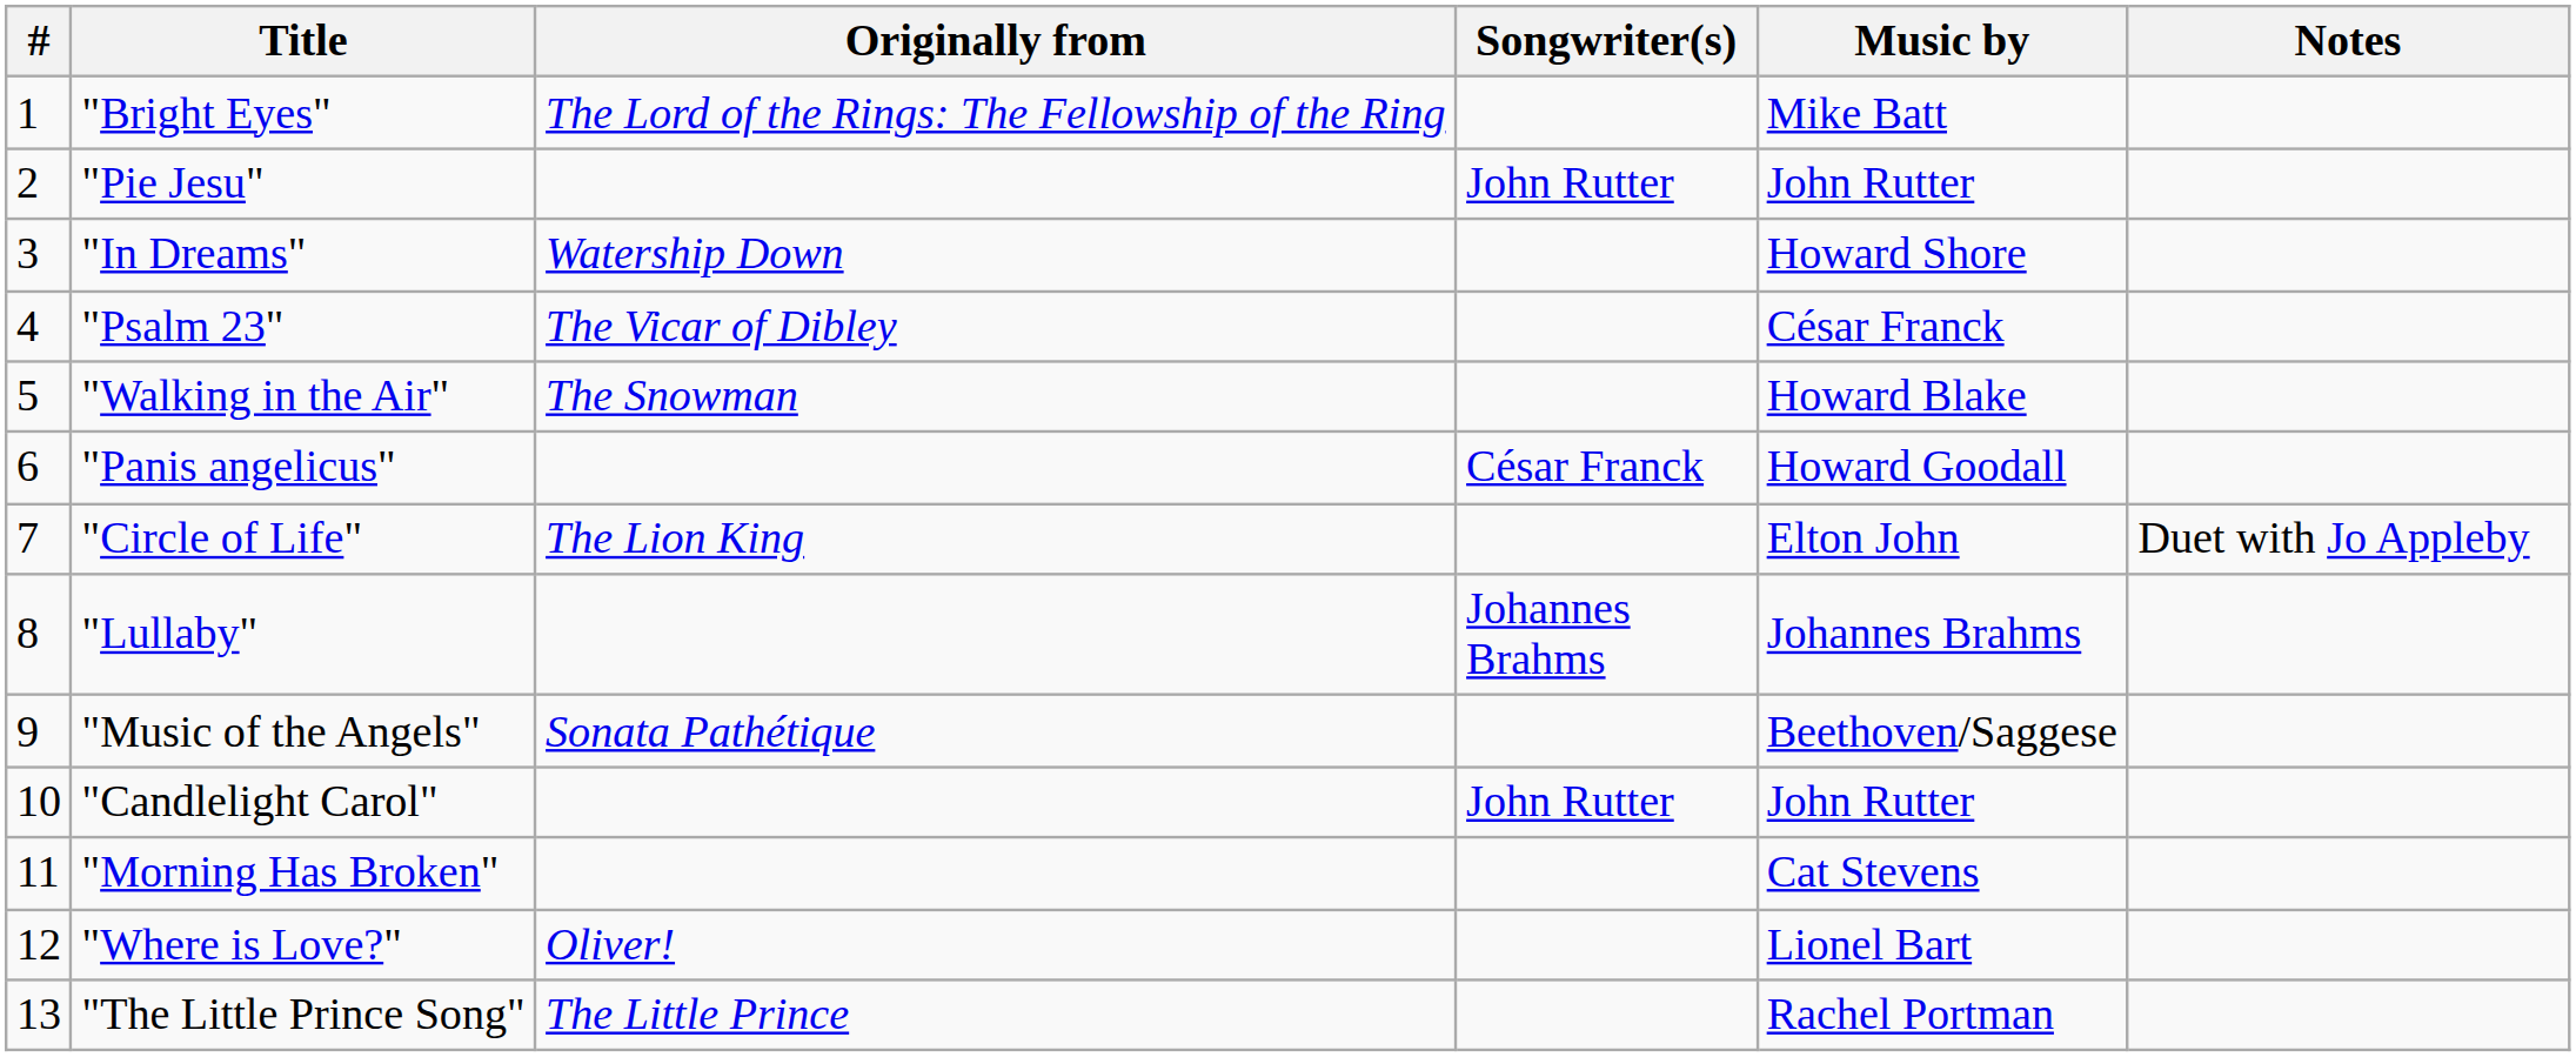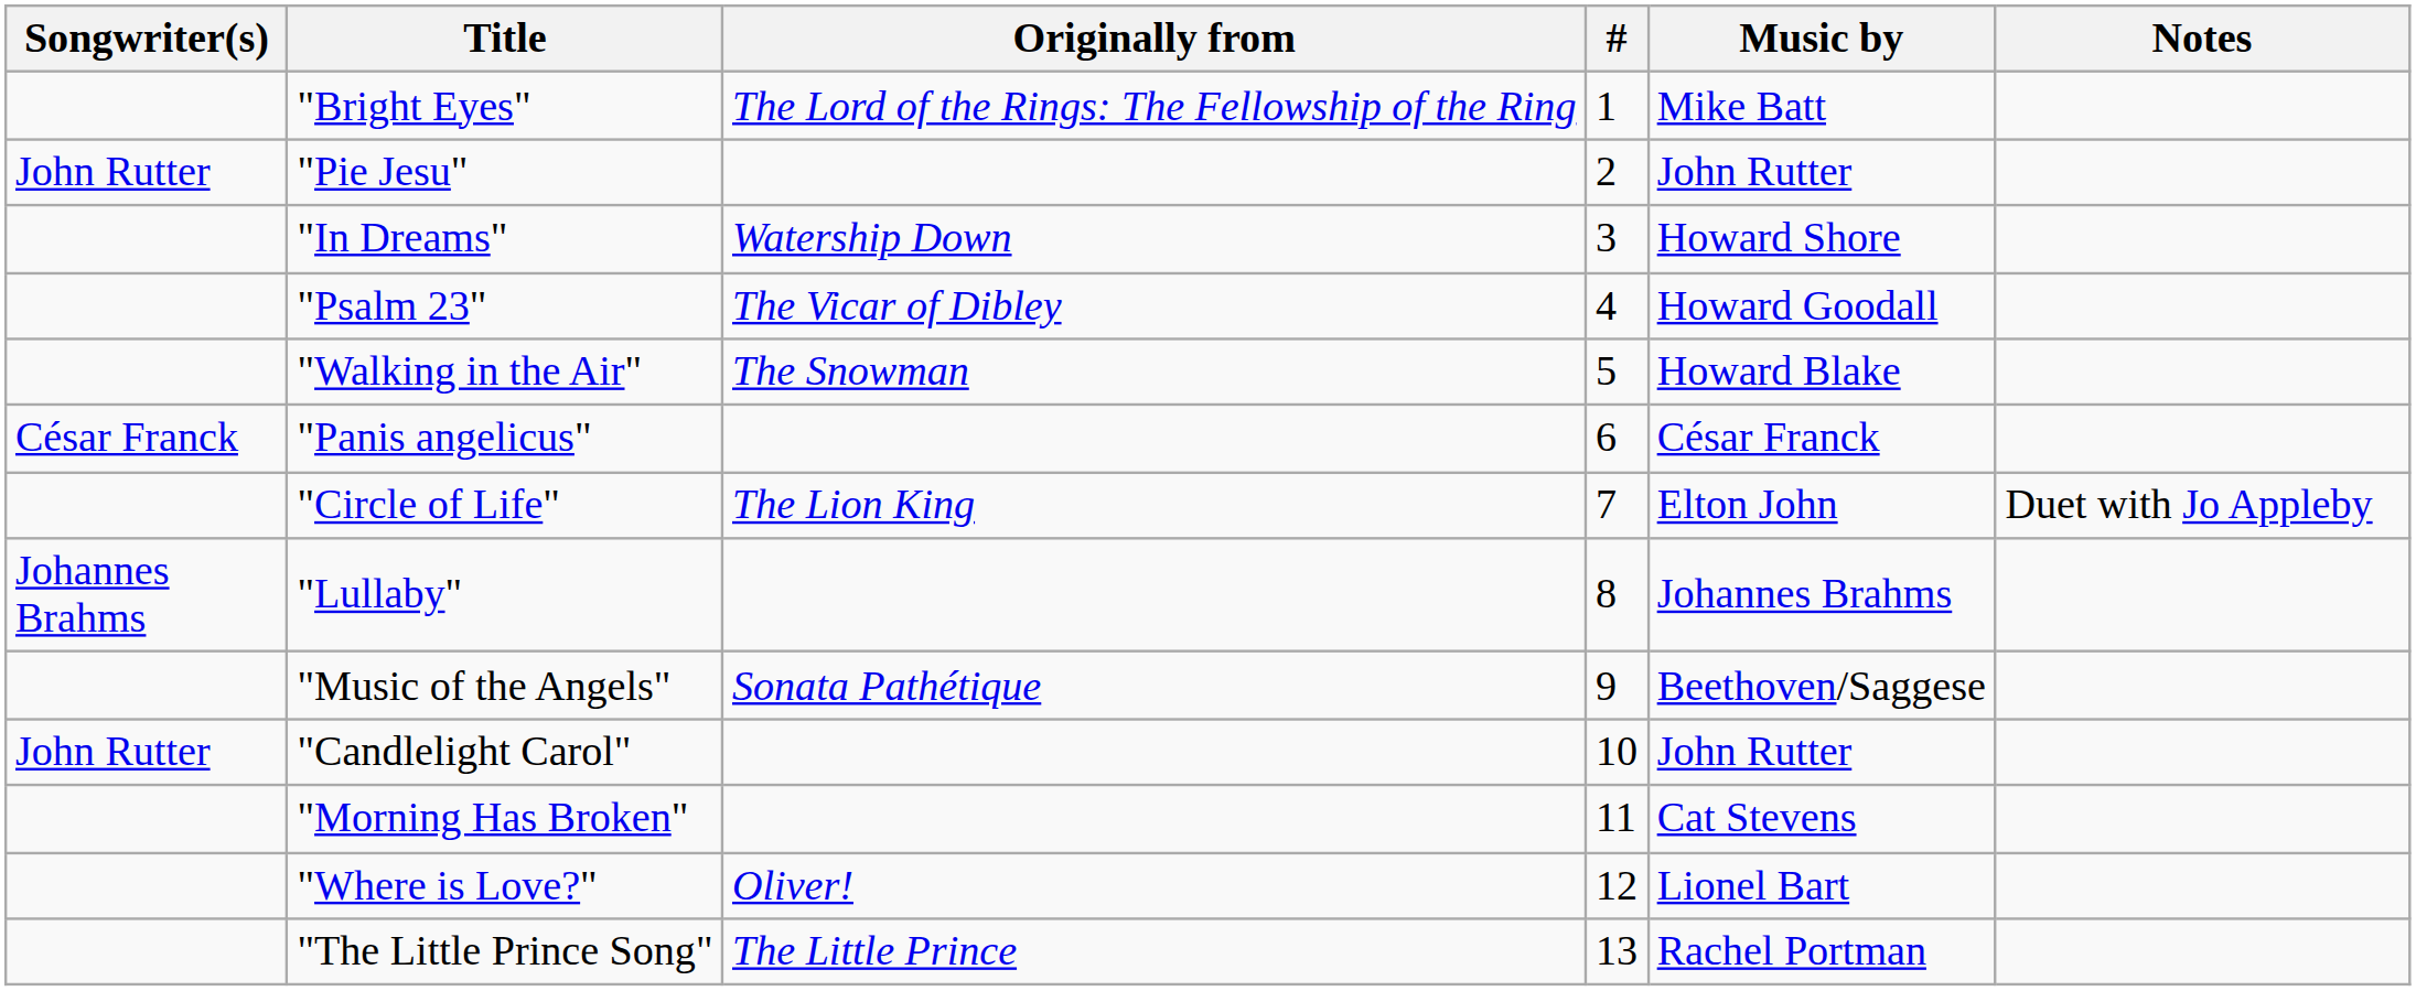columns swapped: # <-> Songwriter(s)
"Psalm 23" | Music by: César Franck -> Howard Goodall
"Panis angelicus" | Music by: Howard Goodall -> César Franck
